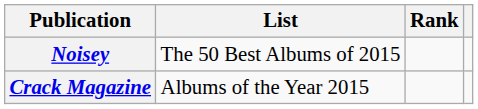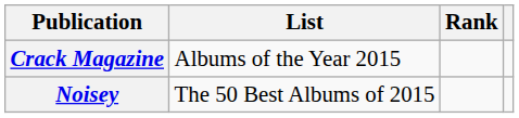rows swapped: Crack Magazine <-> Noisey
